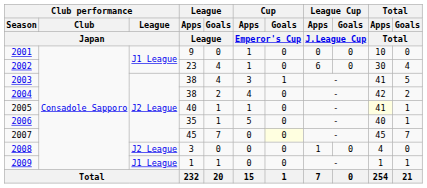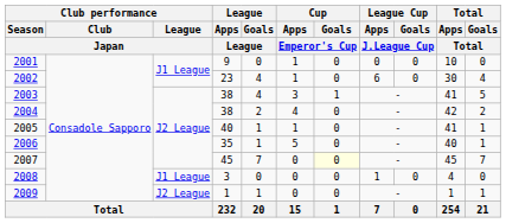2005 | Total / Apps / Total: lightyellow background -> no background
2008 | Club performance / League / Japan: J2 League -> J1 League
2009 | Club performance / League / Japan: J1 League -> J2 League
